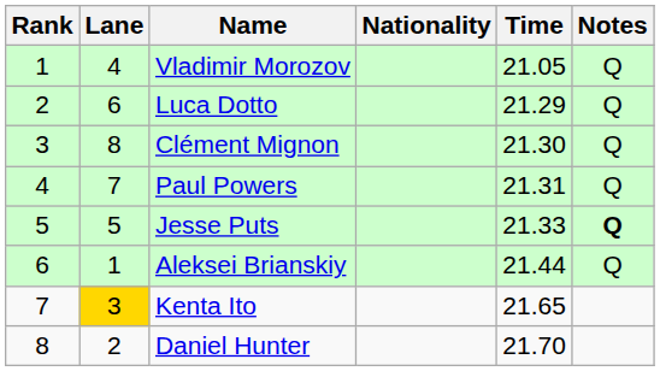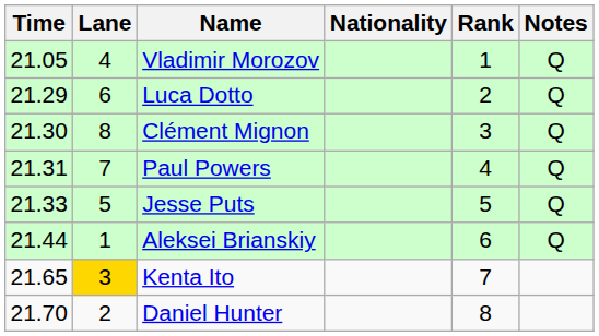columns swapped: Rank <-> Time
Jesse Puts | Notes: bold -> normal
